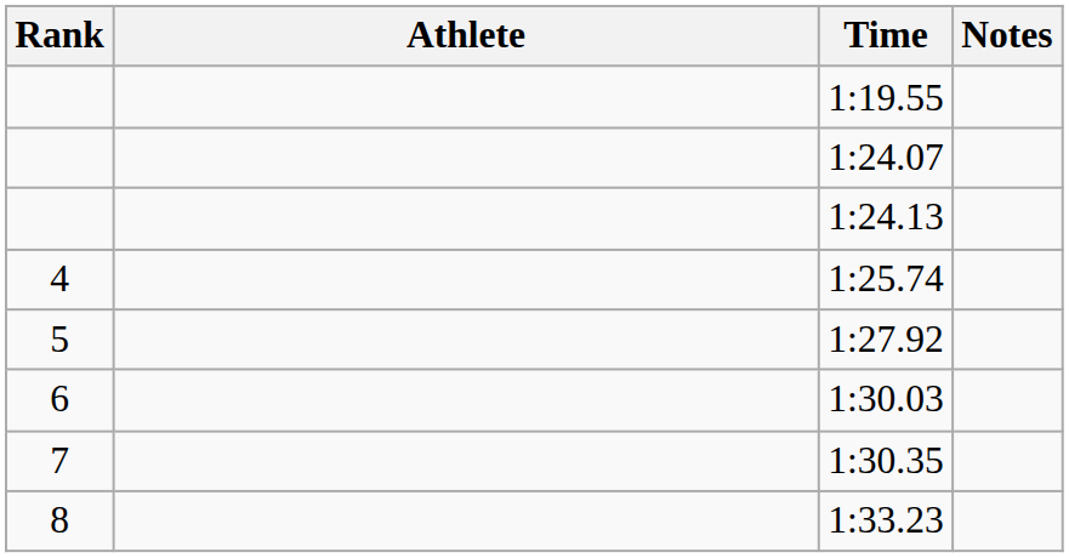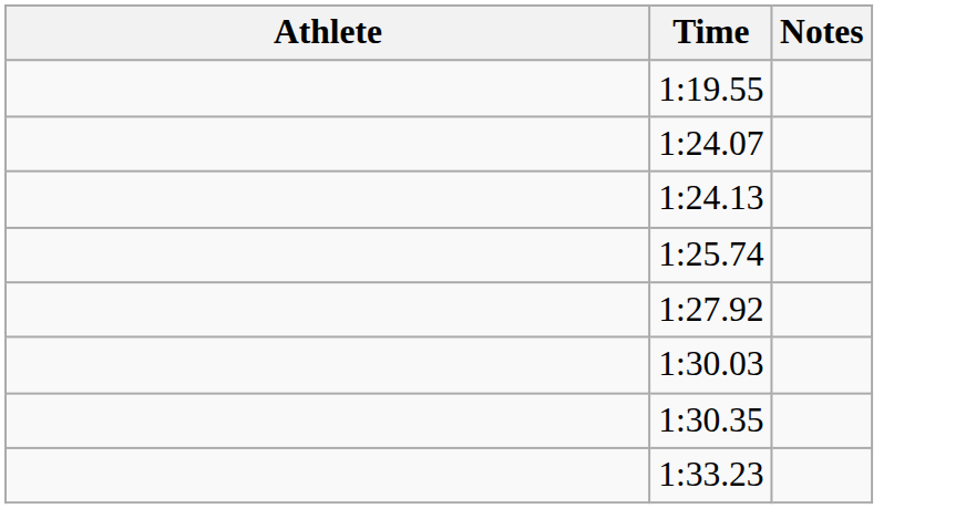- column: Rank | 4 | 5 | 6 | 7 | 8
